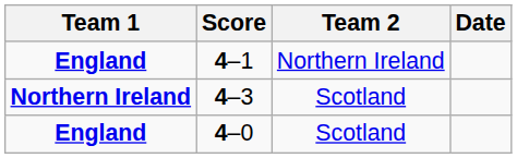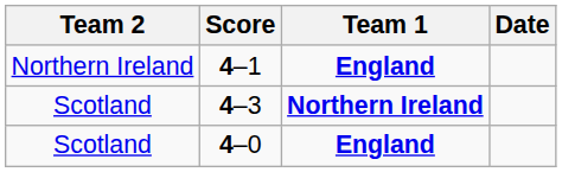columns swapped: Team 1 <-> Team 2
